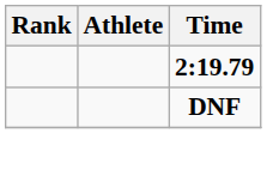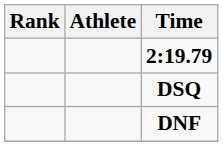+ row: DSQ
